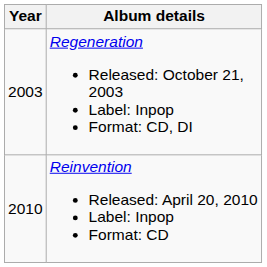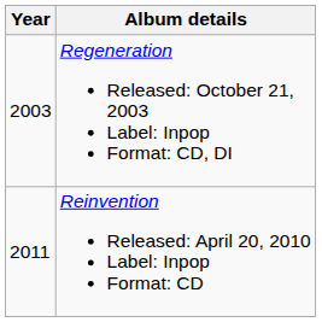Reinvention Released: April 20, 2010 Label: Inpop Format: CD | Year: 2010 -> 2011
